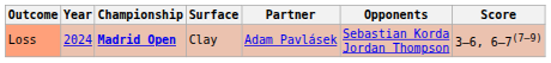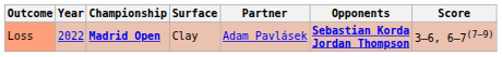Loss | Year: 2024 -> 2022
Loss | Opponents: normal -> bold
